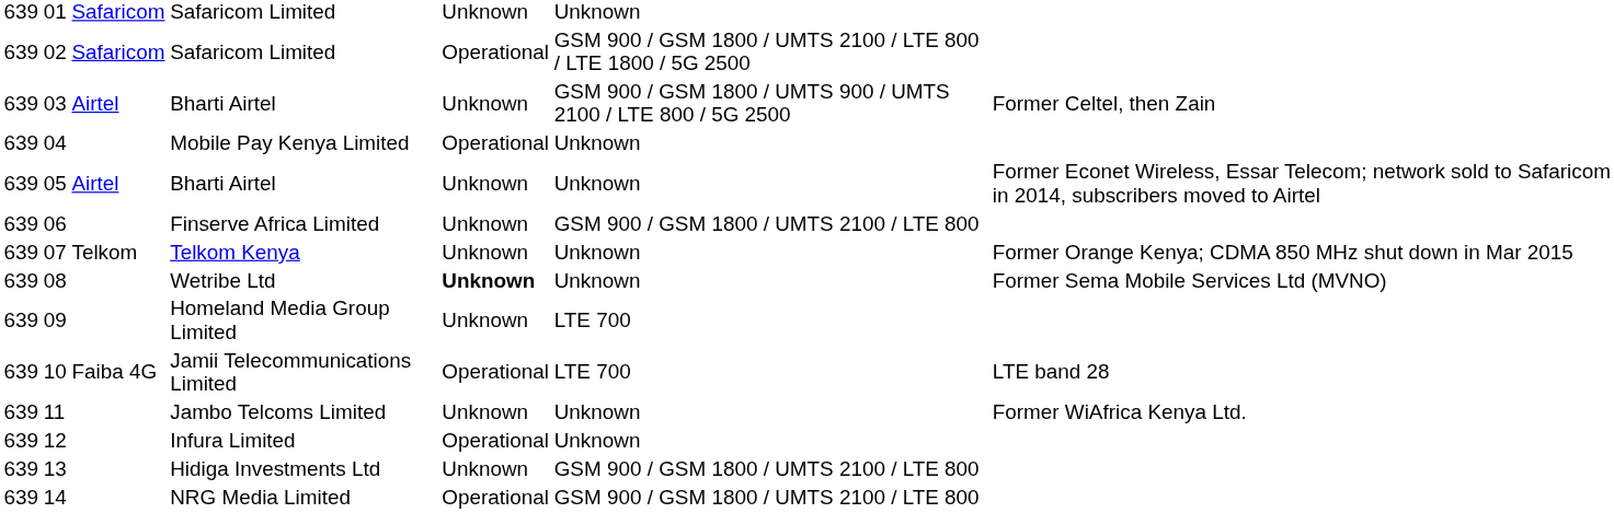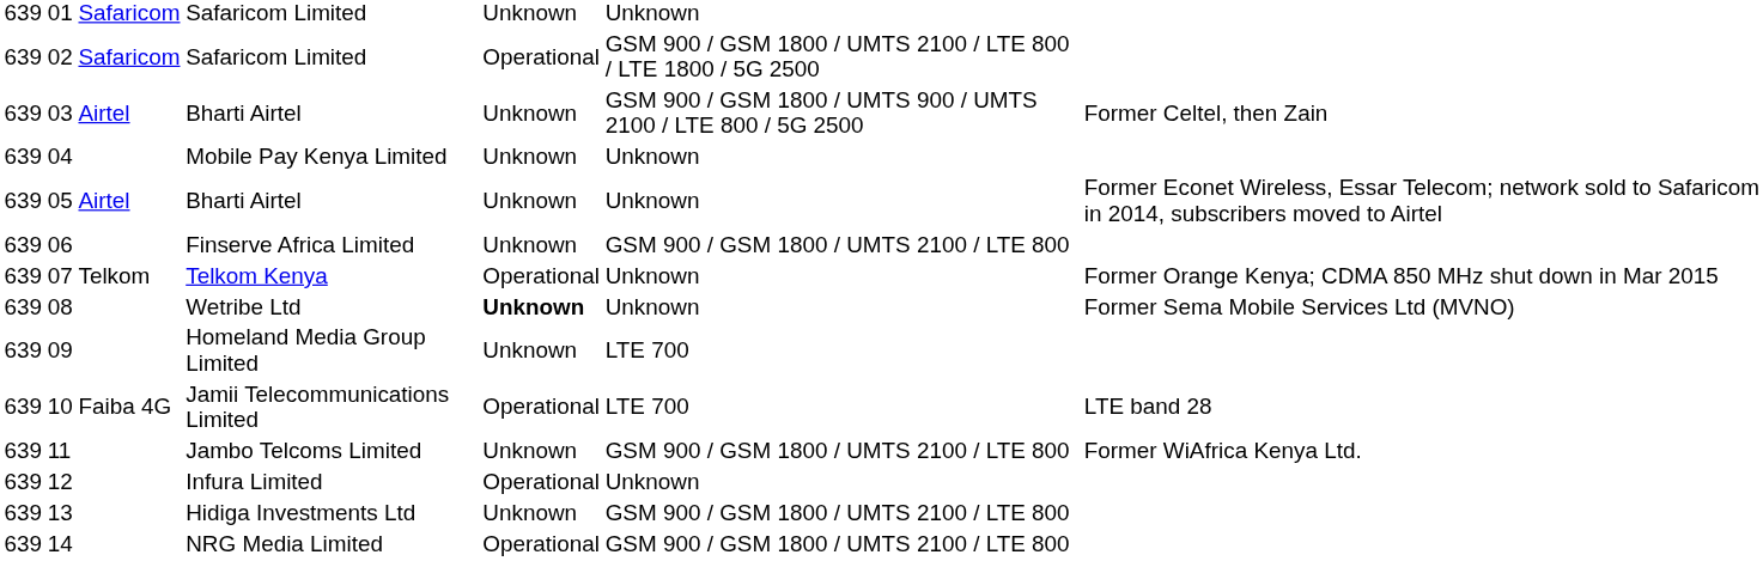Mobile Pay Kenya Limited | column 5: Operational -> Unknown
Telkom Kenya | column 5: Unknown -> Operational
Jambo Telcoms Limited | column 6: Unknown -> GSM 900 / GSM 1800 / UMTS 2100 / LTE 800
